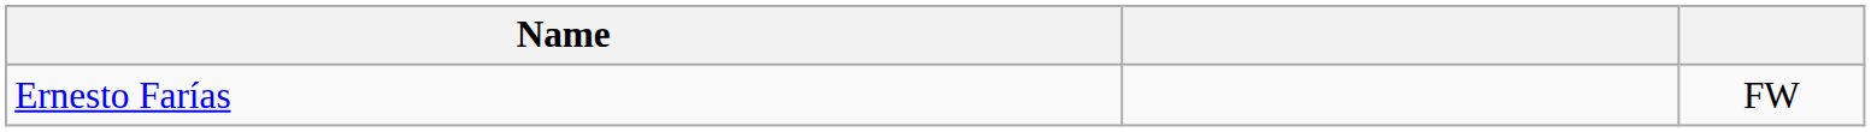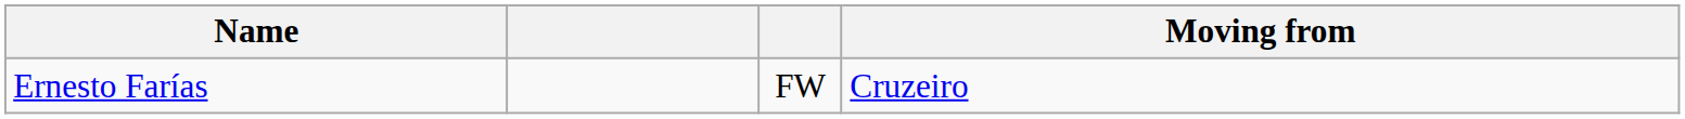+ column: Moving from | Cruzeiro
